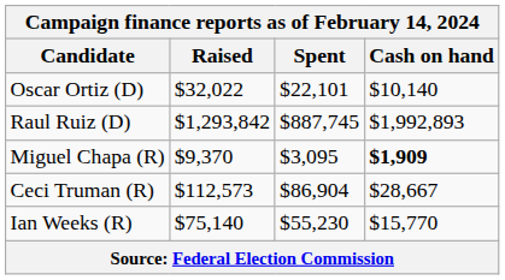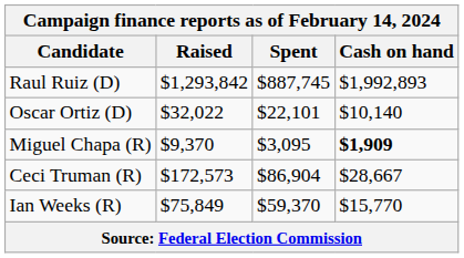rows swapped: Oscar Ortiz (D) <-> Raul Ruiz (D)
Ceci Truman (R) | Raised: $112,573 -> $172,573
Ian Weeks (R) | Raised: $75,140 -> $75,849
Ian Weeks (R) | Spent: $55,230 -> $59,370
